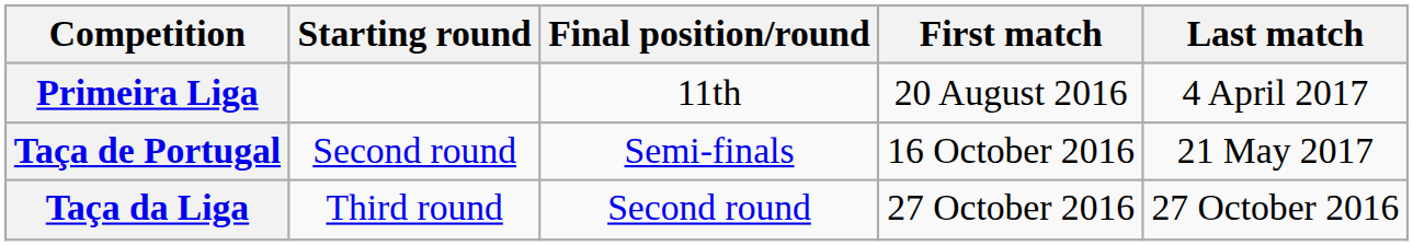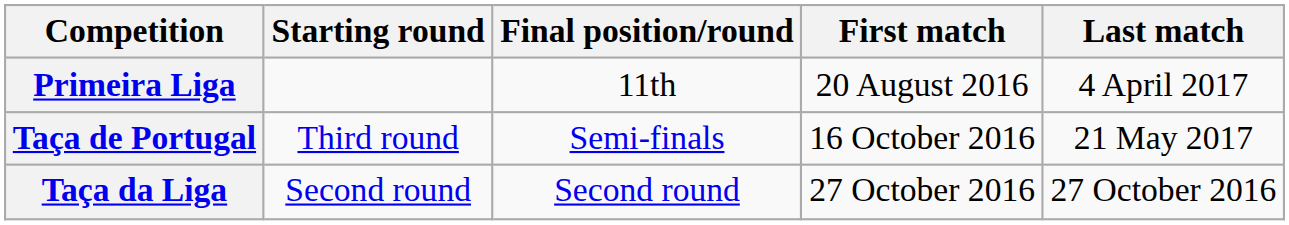Taça de Portugal | Starting round: Second round -> Third round
Taça da Liga | Starting round: Third round -> Second round
